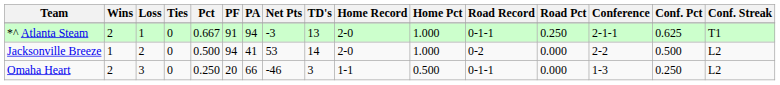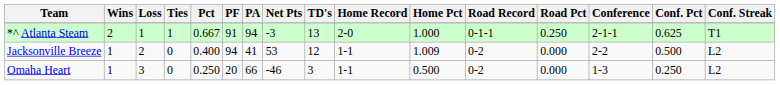*^ Atlanta Steam | Ties: 0 -> 1
Jacksonville Breeze | Pct: 0.500 -> 0.400
Jacksonville Breeze | TD's: 14 -> 12
Jacksonville Breeze | Home Record: 2-0 -> 1-1
Jacksonville Breeze | Home Pct: 1.000 -> 1.009
Omaha Heart | Wins: 2 -> 1
Omaha Heart | Road Record: 0-1-1 -> 0-2
